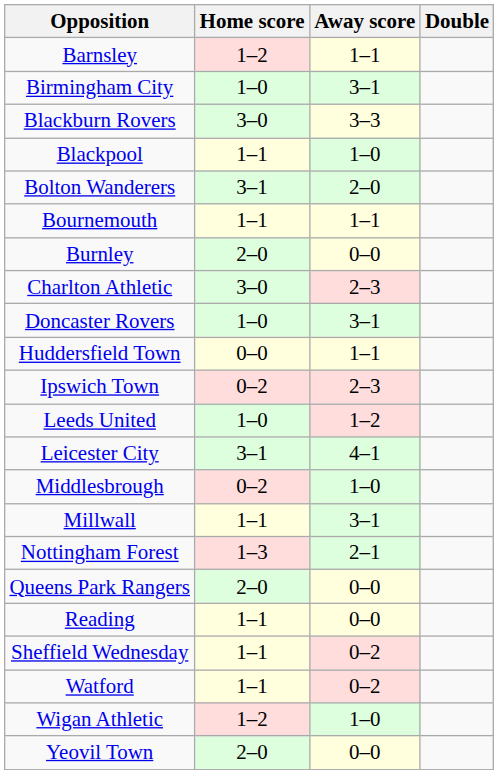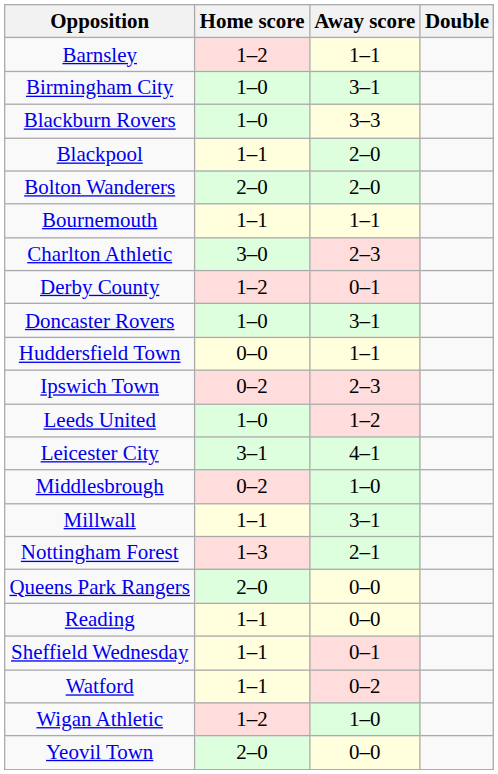Blackburn Rovers | Home score: 3–0 -> 1–0
Blackpool | Away score: 1–0 -> 2–0
Bolton Wanderers | Home score: 3–1 -> 2–0
- row: Burnley | 2–0 | 0–0
+ row: Derby County | 1–2 | 0–1
Sheffield Wednesday | Away score: 0–2 -> 0–1
